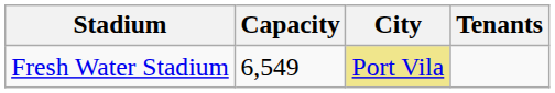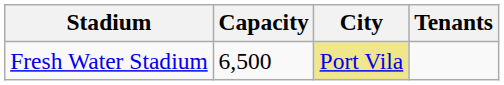Fresh Water Stadium | Capacity: 6,549 -> 6,500
